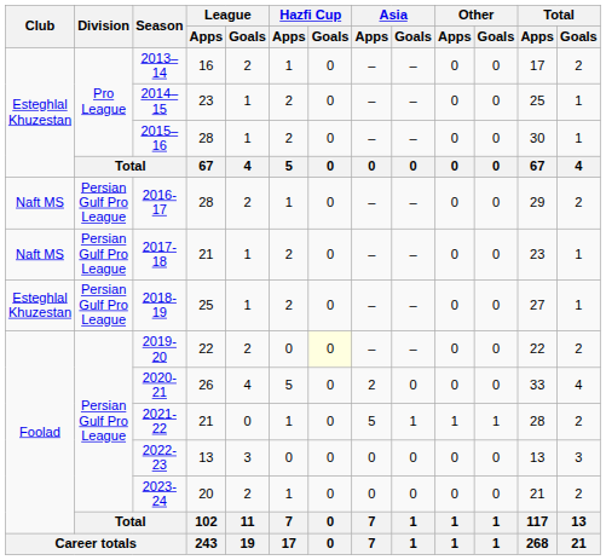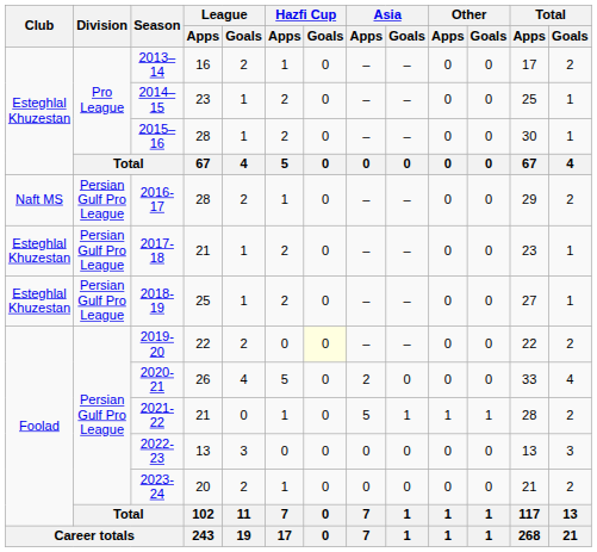2017-18 | Club: Naft MS -> Esteghlal Khuzestan
